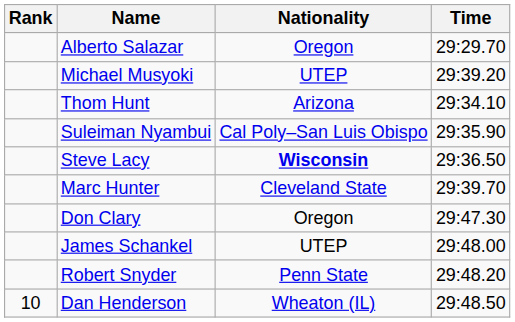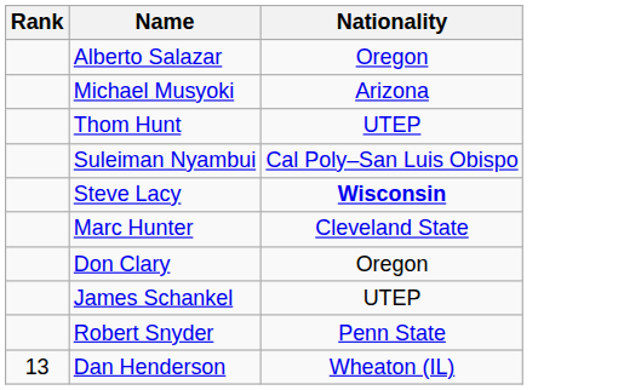- column: Time | 29:29.70 | 29:39.20 | 29:34.10 | 29:35.90 | 29:36.50 | 29:39.70 | 29:47.30 | 29:48.00 | 29:48.20 | 29:48.50
Michael Musyoki | Nationality: UTEP -> Arizona
Thom Hunt | Nationality: Arizona -> UTEP
Dan Henderson | Rank: 10 -> 13
